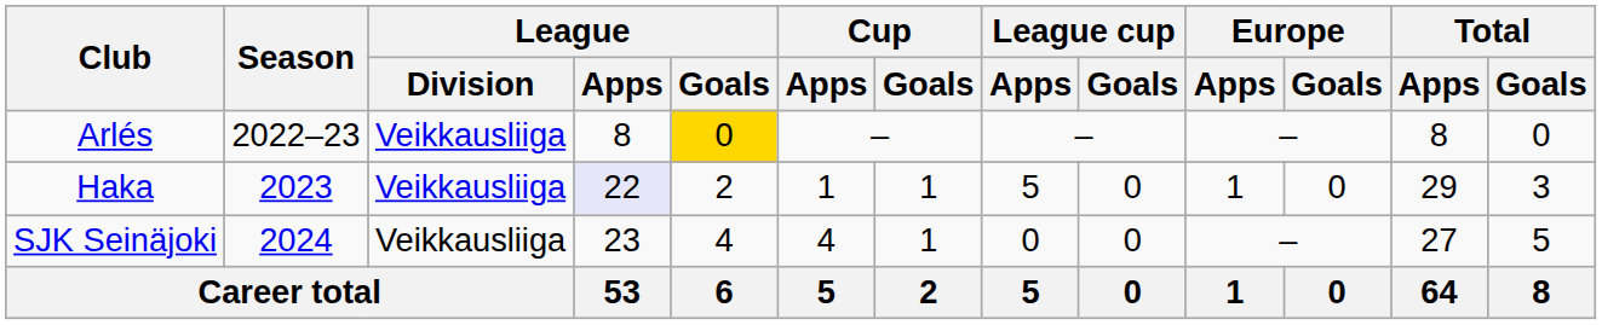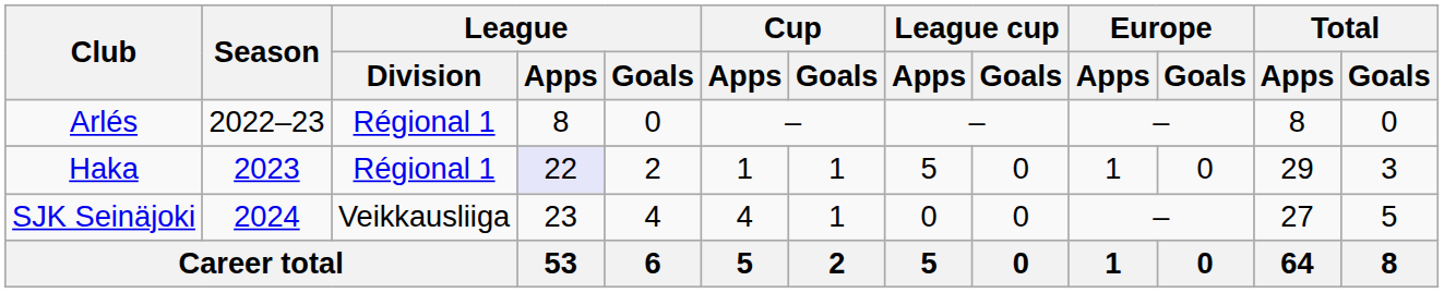Arlés | League / Division: Veikkausliiga -> Régional 1
Arlés | League / Goals: gold background -> no background
Haka | League / Division: Veikkausliiga -> Régional 1
